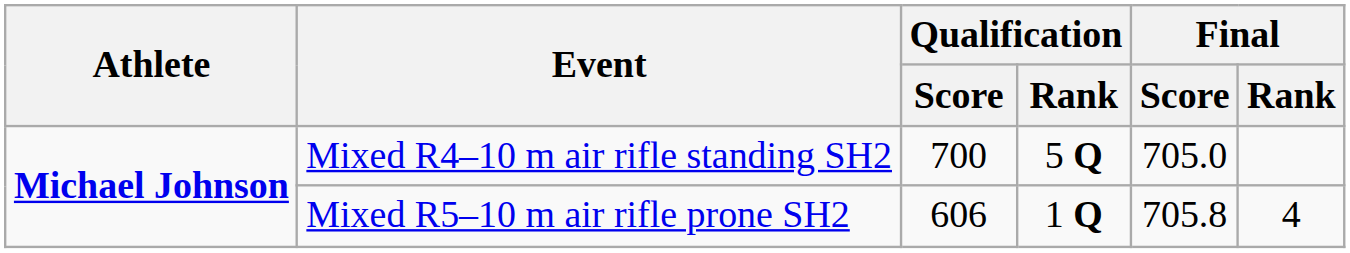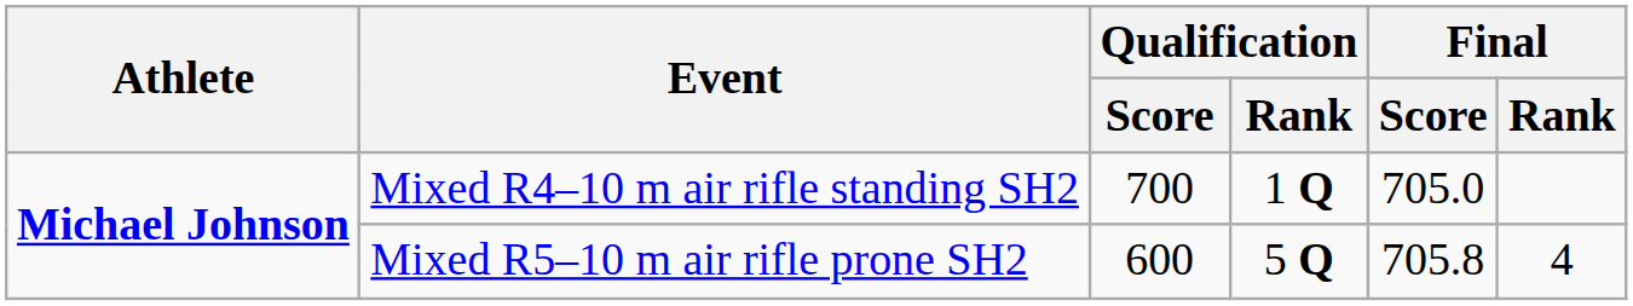Mixed R4–10 m air rifle standing SH2 | Qualification / Rank: 5 Q -> 1 Q
Mixed R5–10 m air rifle prone SH2 | Qualification / Score: 606 -> 600
Mixed R5–10 m air rifle prone SH2 | Qualification / Rank: 1 Q -> 5 Q
